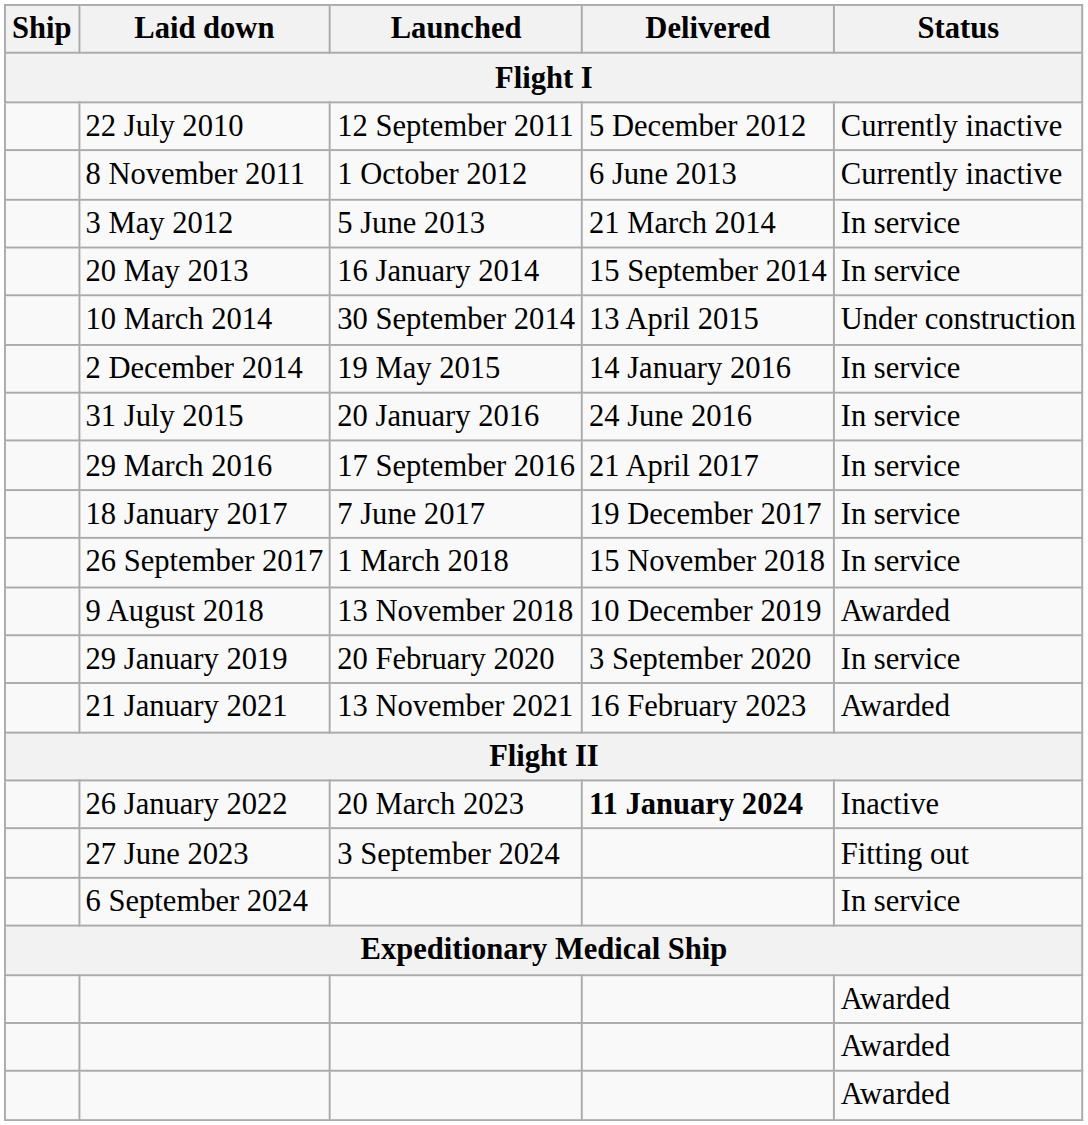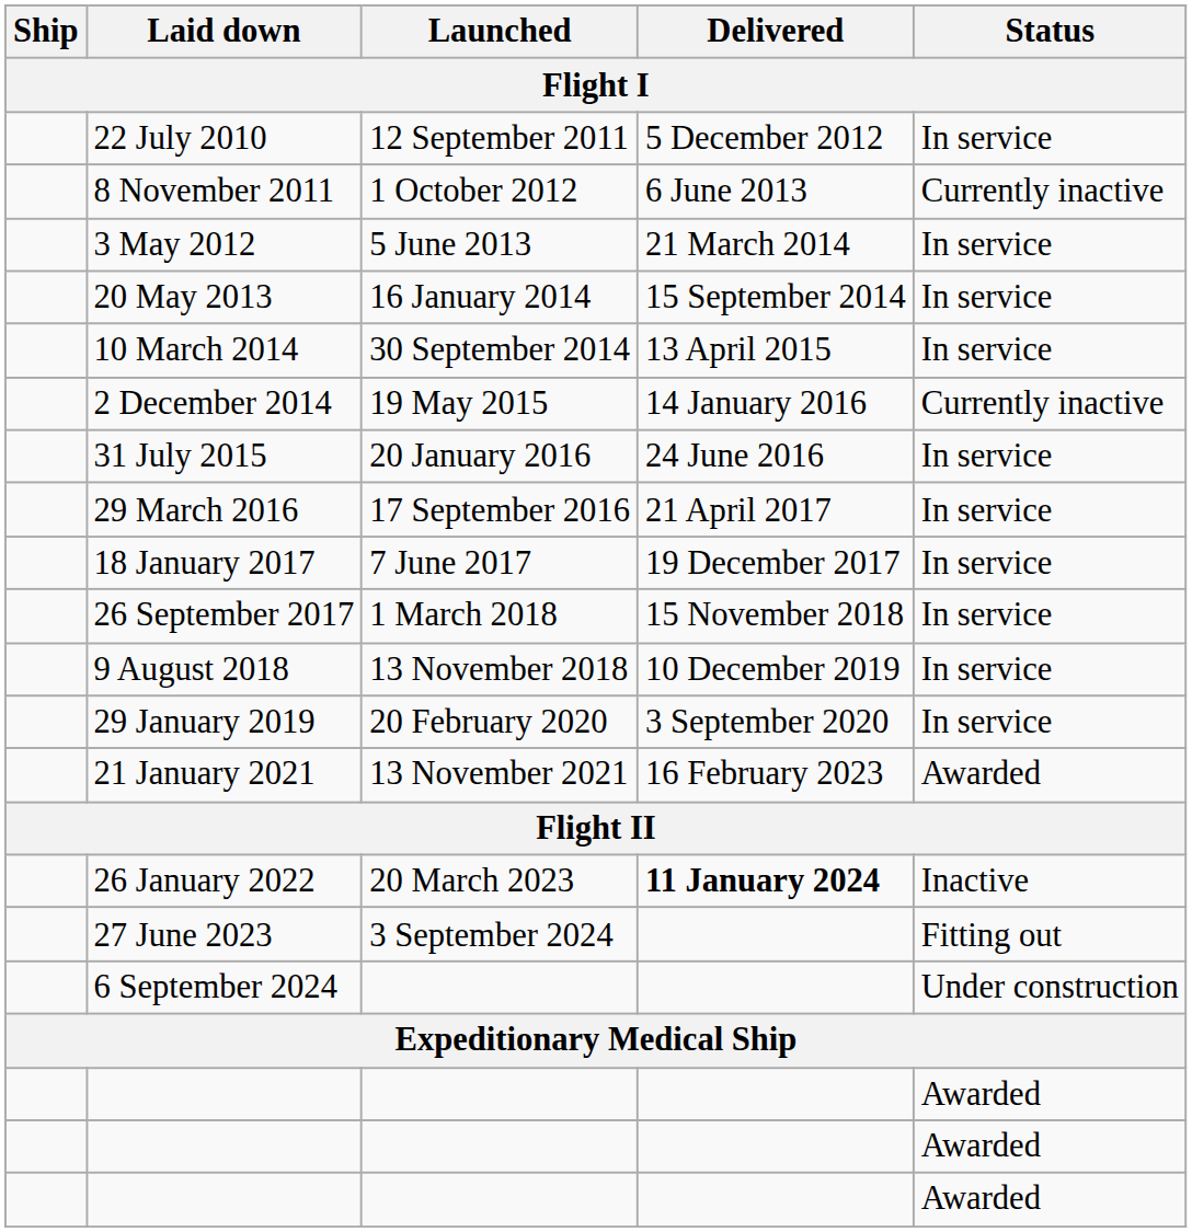22 July 2010 | Status: Currently inactive -> In service
10 March 2014 | Status: Under construction -> In service
2 December 2014 | Status: In service -> Currently inactive
9 August 2018 | Status: Awarded -> In service
6 September 2024 | Status: In service -> Under construction
